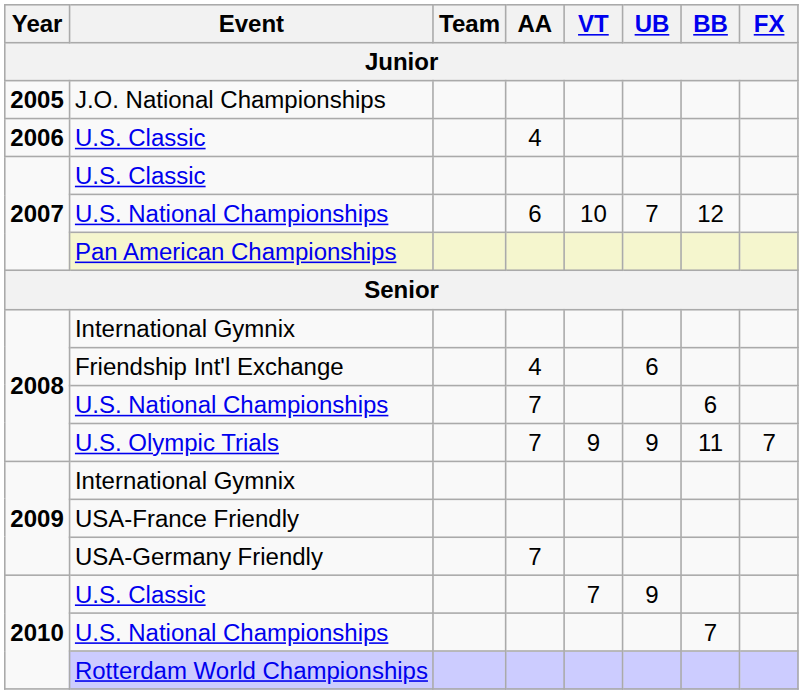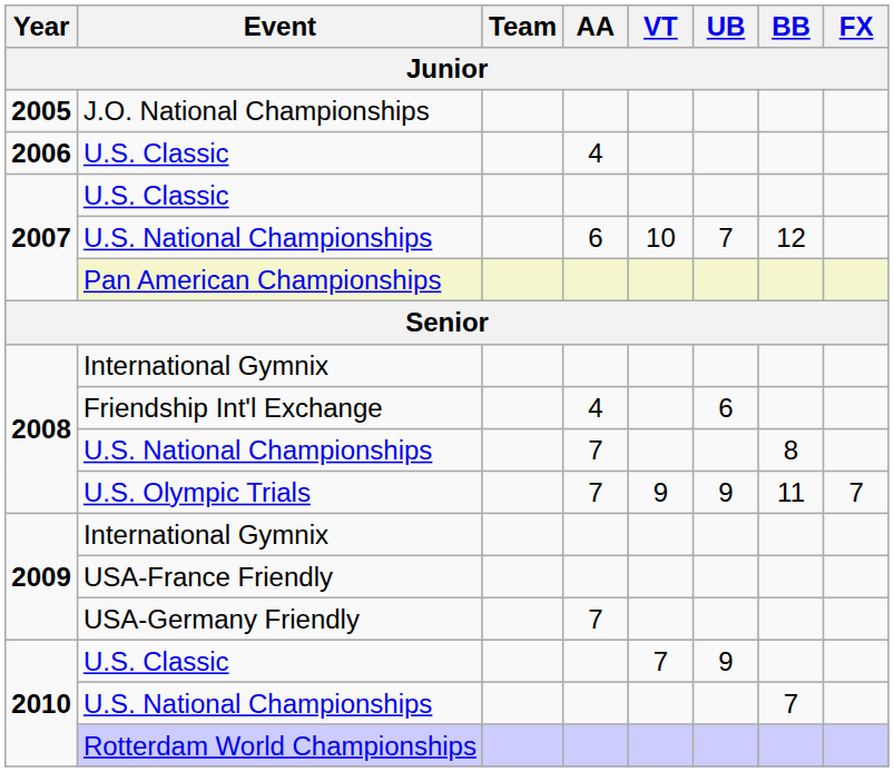2008 / U.S. National Championships | BB: 6 -> 8
